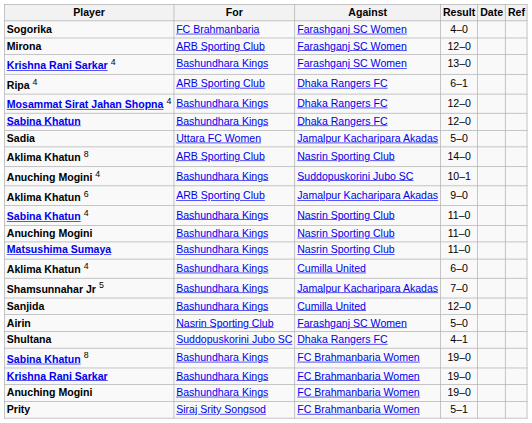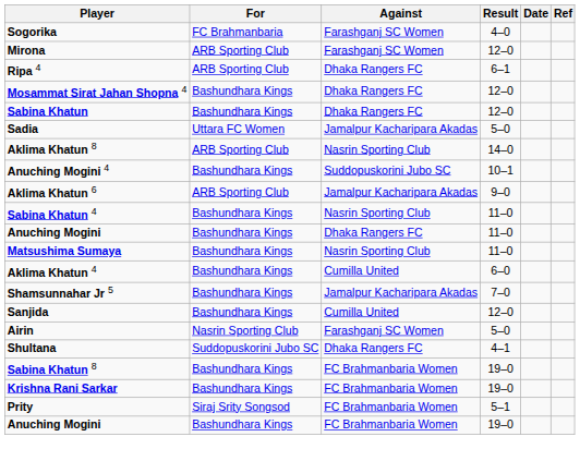- row: Krishna Rani Sarkar 4 | Bashundhara Kings | Farashganj SC Women | 13–0
Anuching Mogini / 11–0 | Against: Nasrin Sporting Club -> Dhaka Rangers FC
rows swapped: Anuching Mogini / 19–0 <-> Prity
